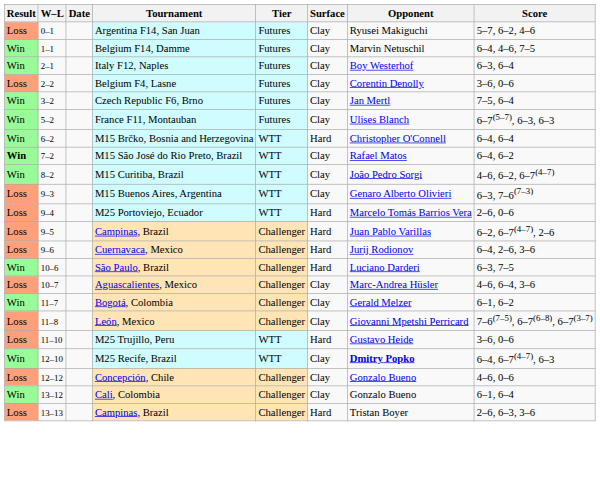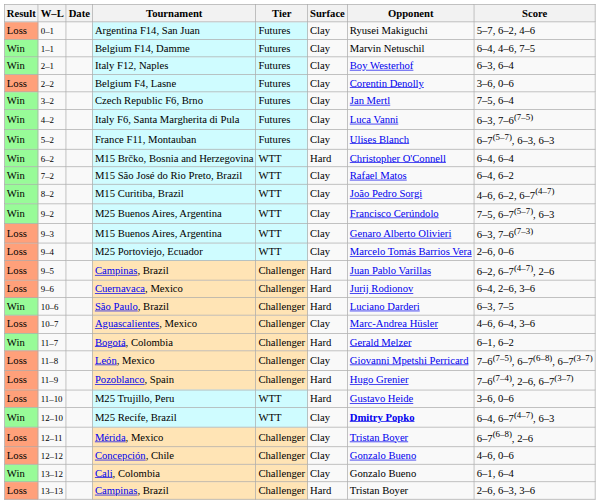+ row: Win | 4–2 | Italy F6, Santa Margherita di Pula | Futures | Clay | Luca Vanni | 6–3, 7–6(7–5)
M15 São José do Rio Preto, Brazil | Result: bold -> normal
+ row: Win | 9–2 | M25 Buenos Aires, Argentina | WTT | Clay | Francisco Cerúndolo | 7–5, 6–7(5–7), 6–3
M25 Portoviejo, Ecuador | Surface: Hard -> Clay
Bogotá, Colombia | Surface: Clay -> Hard
+ row: Loss | 11–9 | Pozoblanco, Spain | Challenger | Hard | Hugo Grenier | 7–6(7–4), 2–6, 6–7(3–7)
+ row: Loss | 12–11 | Mérida, Mexico | Challenger | Clay | Tristan Boyer | 6–7(6–8), 2–6
